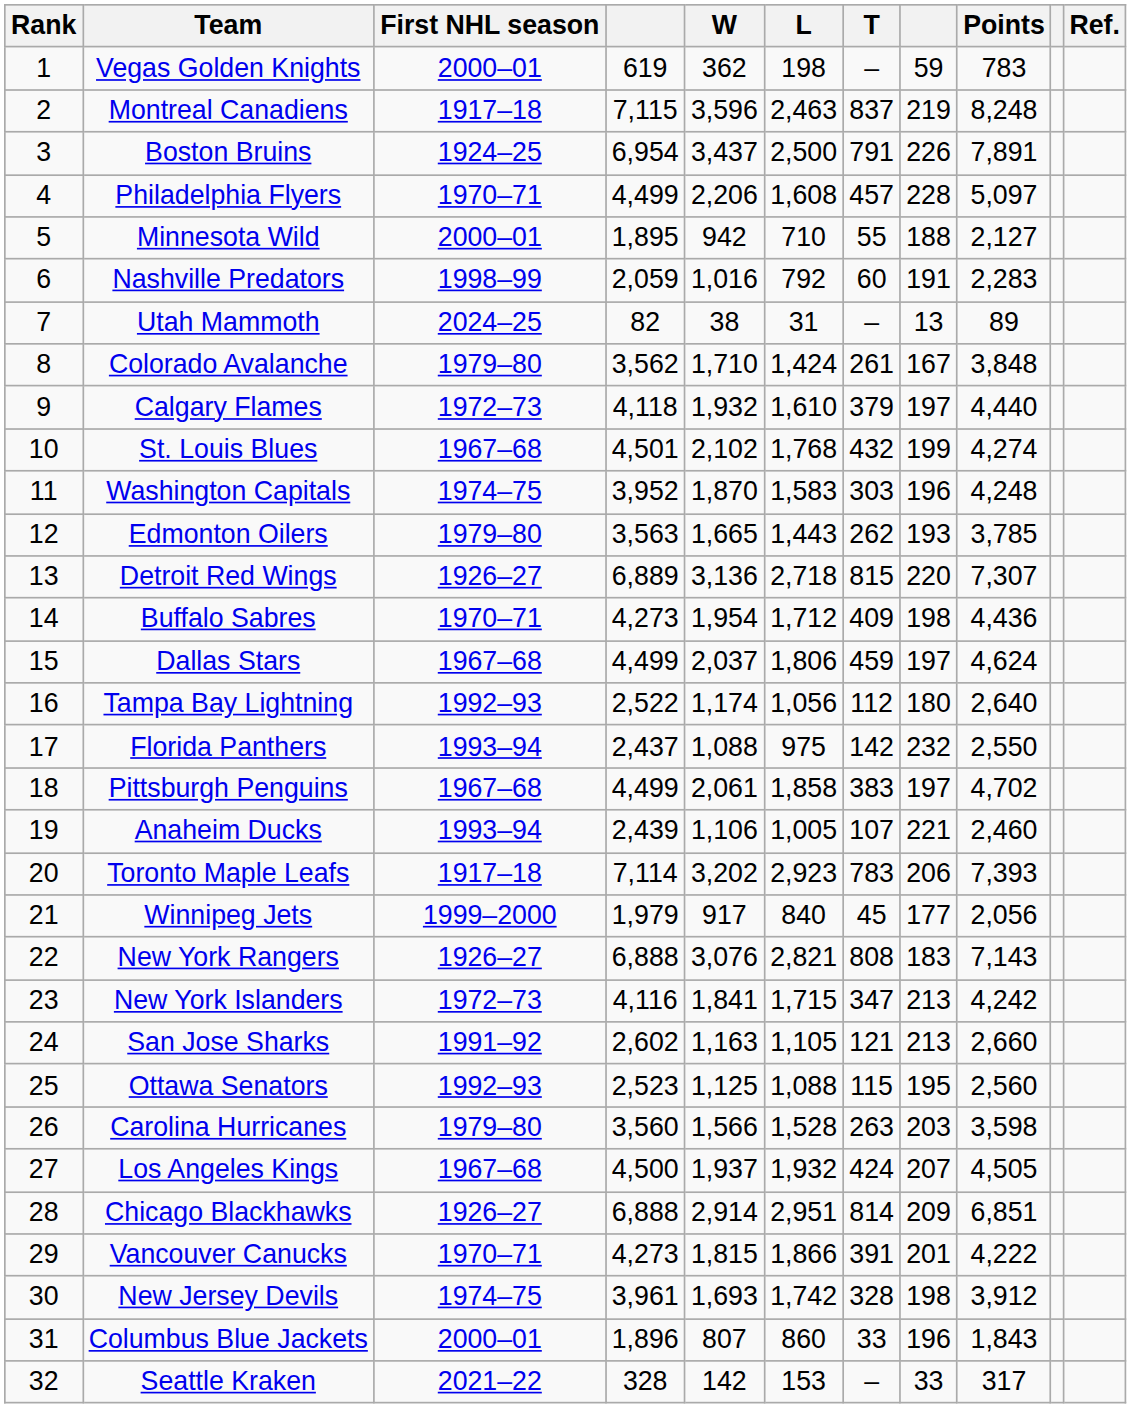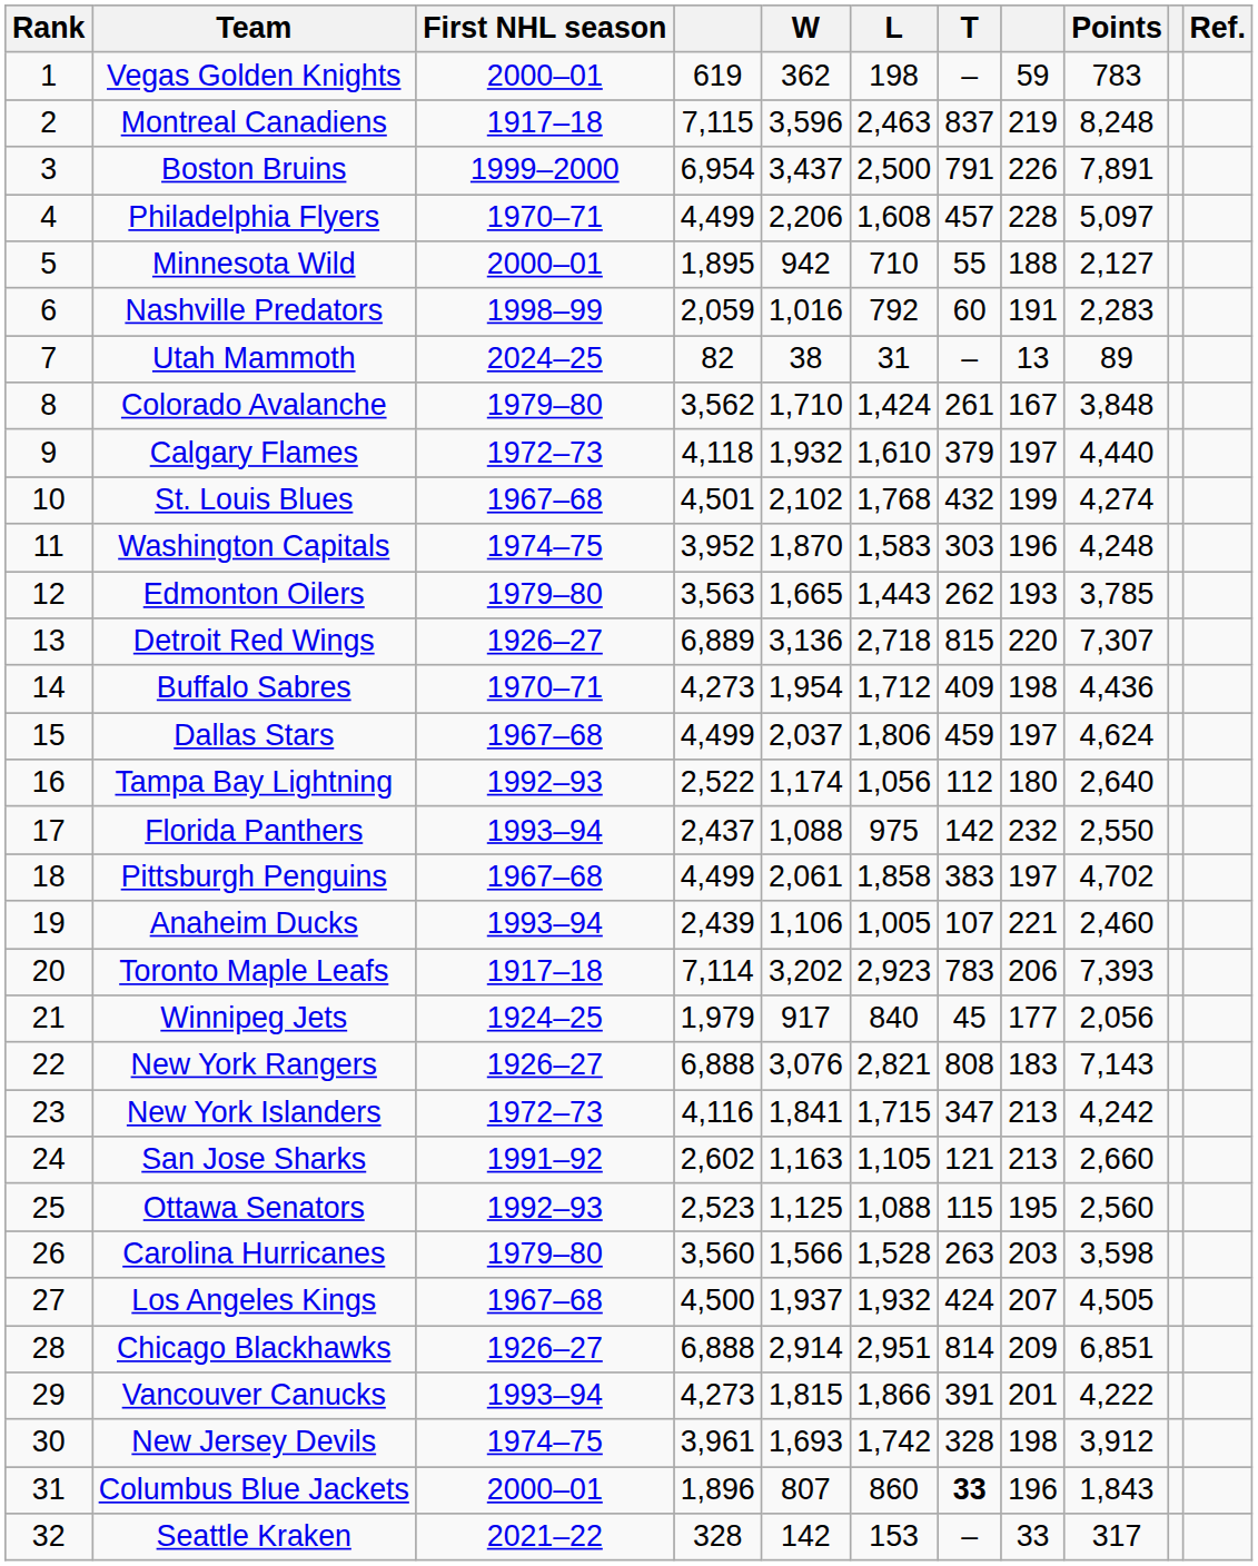Boston Bruins | First NHL season: 1924–25 -> 1999–2000
Winnipeg Jets | First NHL season: 1999–2000 -> 1924–25
Vancouver Canucks | First NHL season: 1970–71 -> 1993–94
Columbus Blue Jackets | T: normal -> bold
